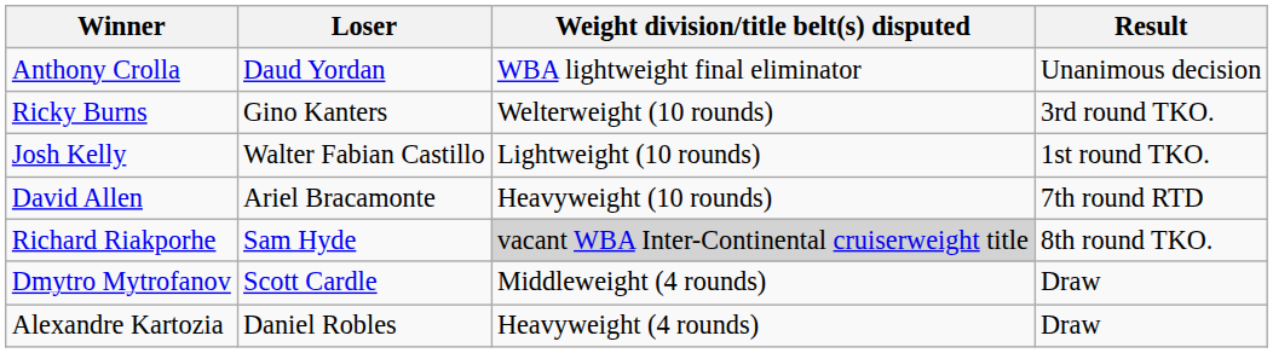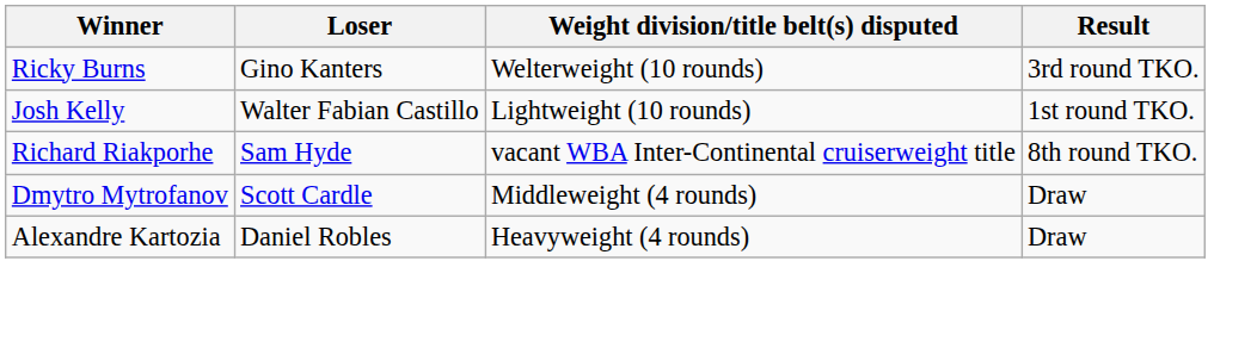- row: Anthony Crolla | Daud Yordan | WBA lightweight final eliminator | Unanimous decision
- row: David Allen | Ariel Bracamonte | Heavyweight (10 rounds) | 7th round RTD
Richard Riakporhe | Weight division/title belt(s) disputed: lightgrey background -> no background
